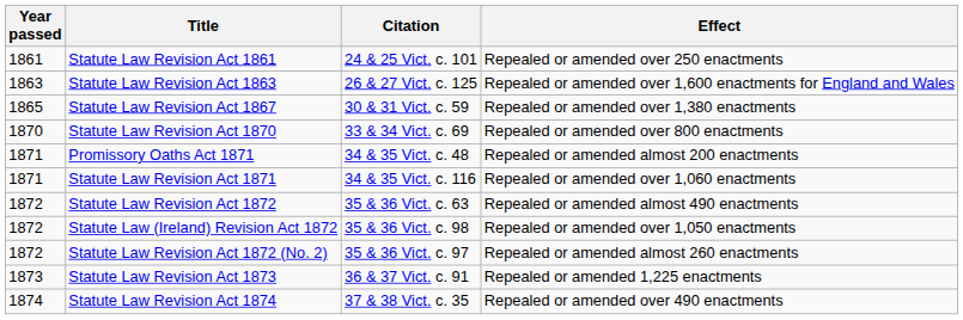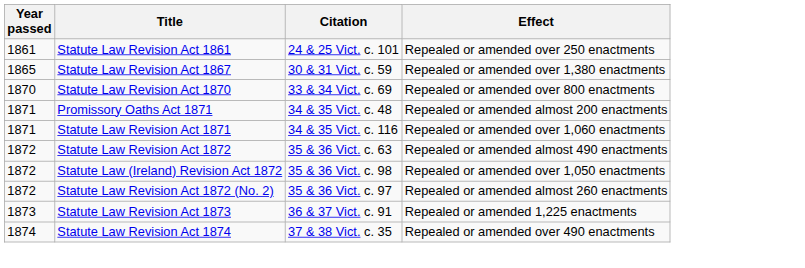- row: 1863 | Statute Law Revision Act 1863 | 26 & 27 Vict. c. 125 | Repealed or amended over 1,600 enactments for England and Wales
